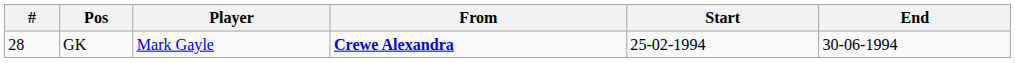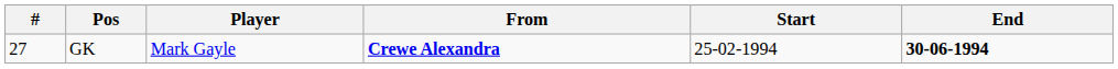GK | #: 28 -> 27
GK | End: normal -> bold
